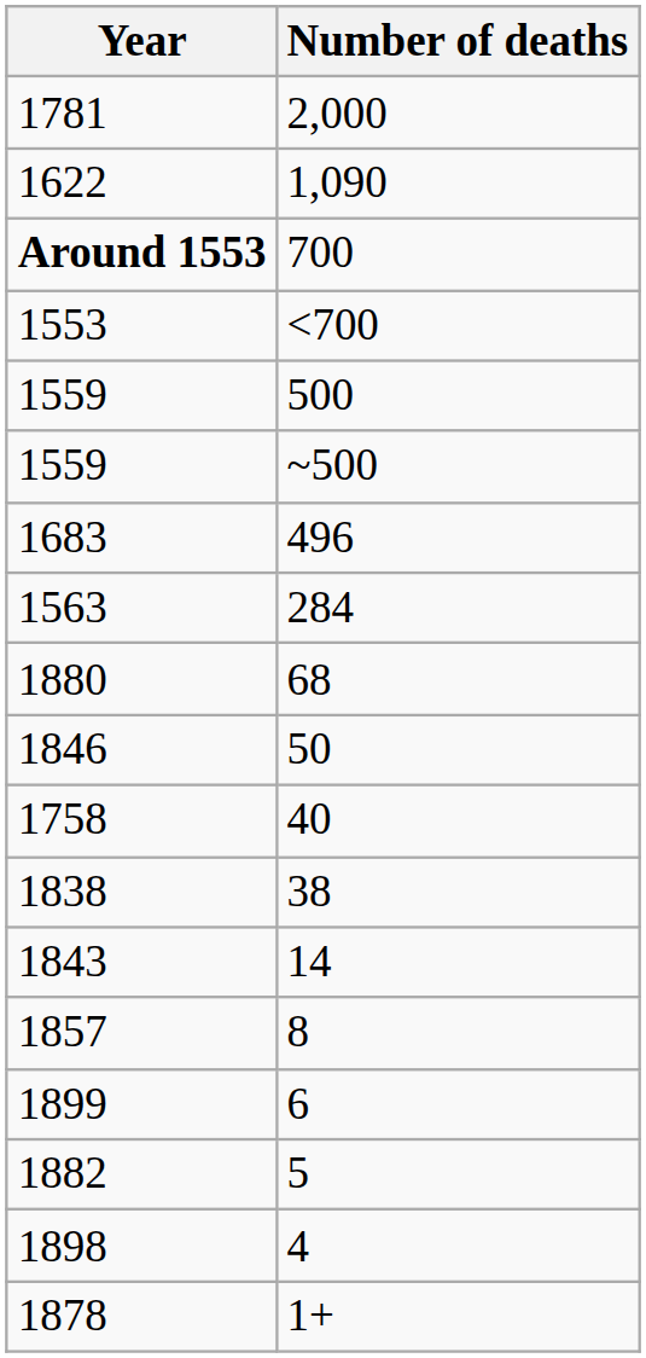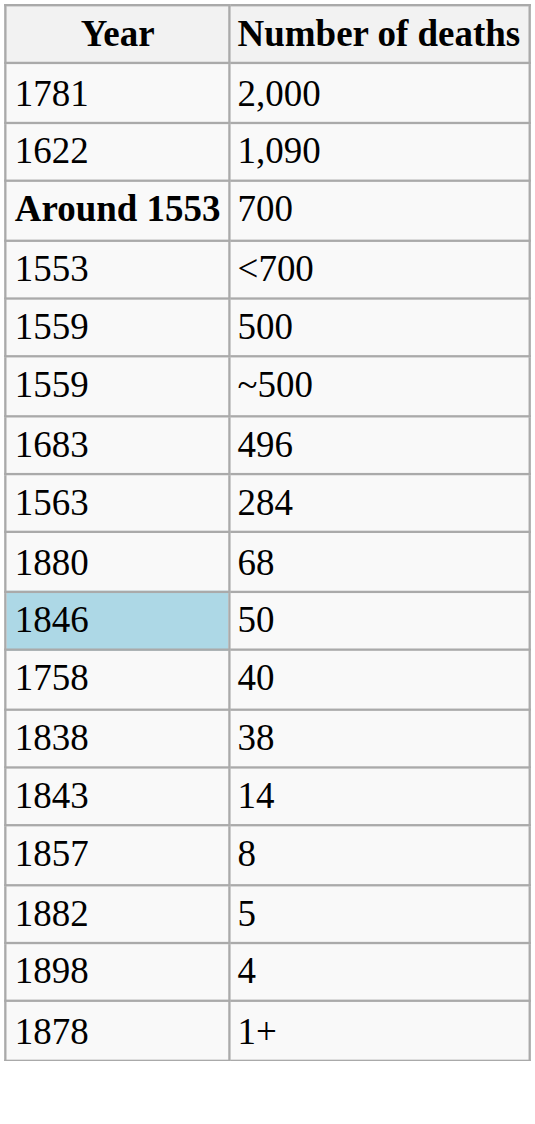50 | Year: no background -> lightblue background
- row: 1899 | 6
